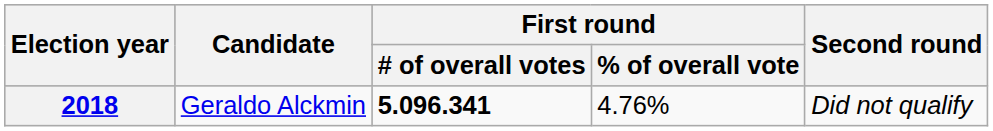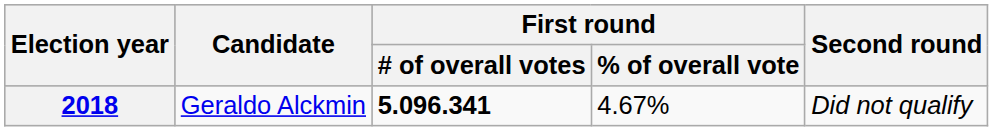2018 | First round / % of overall vote: 4.76% -> 4.67%
